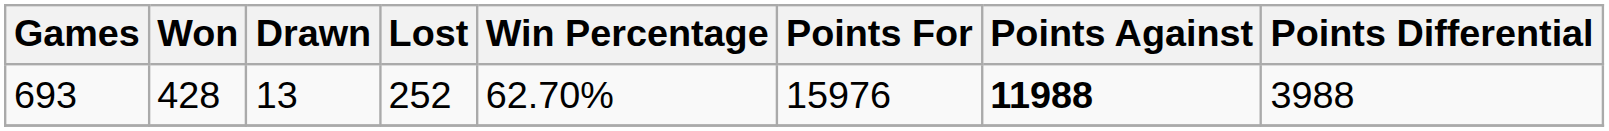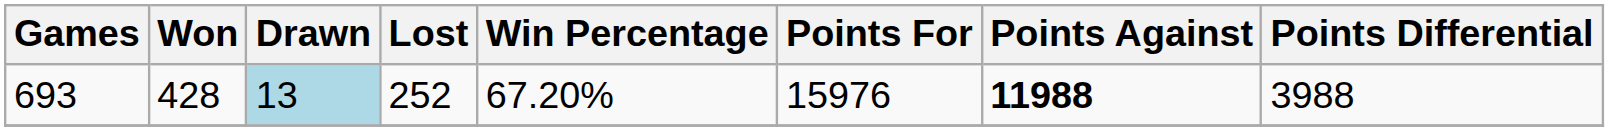693 | Drawn: no background -> lightblue background
693 | Win Percentage: 62.70% -> 67.20%
